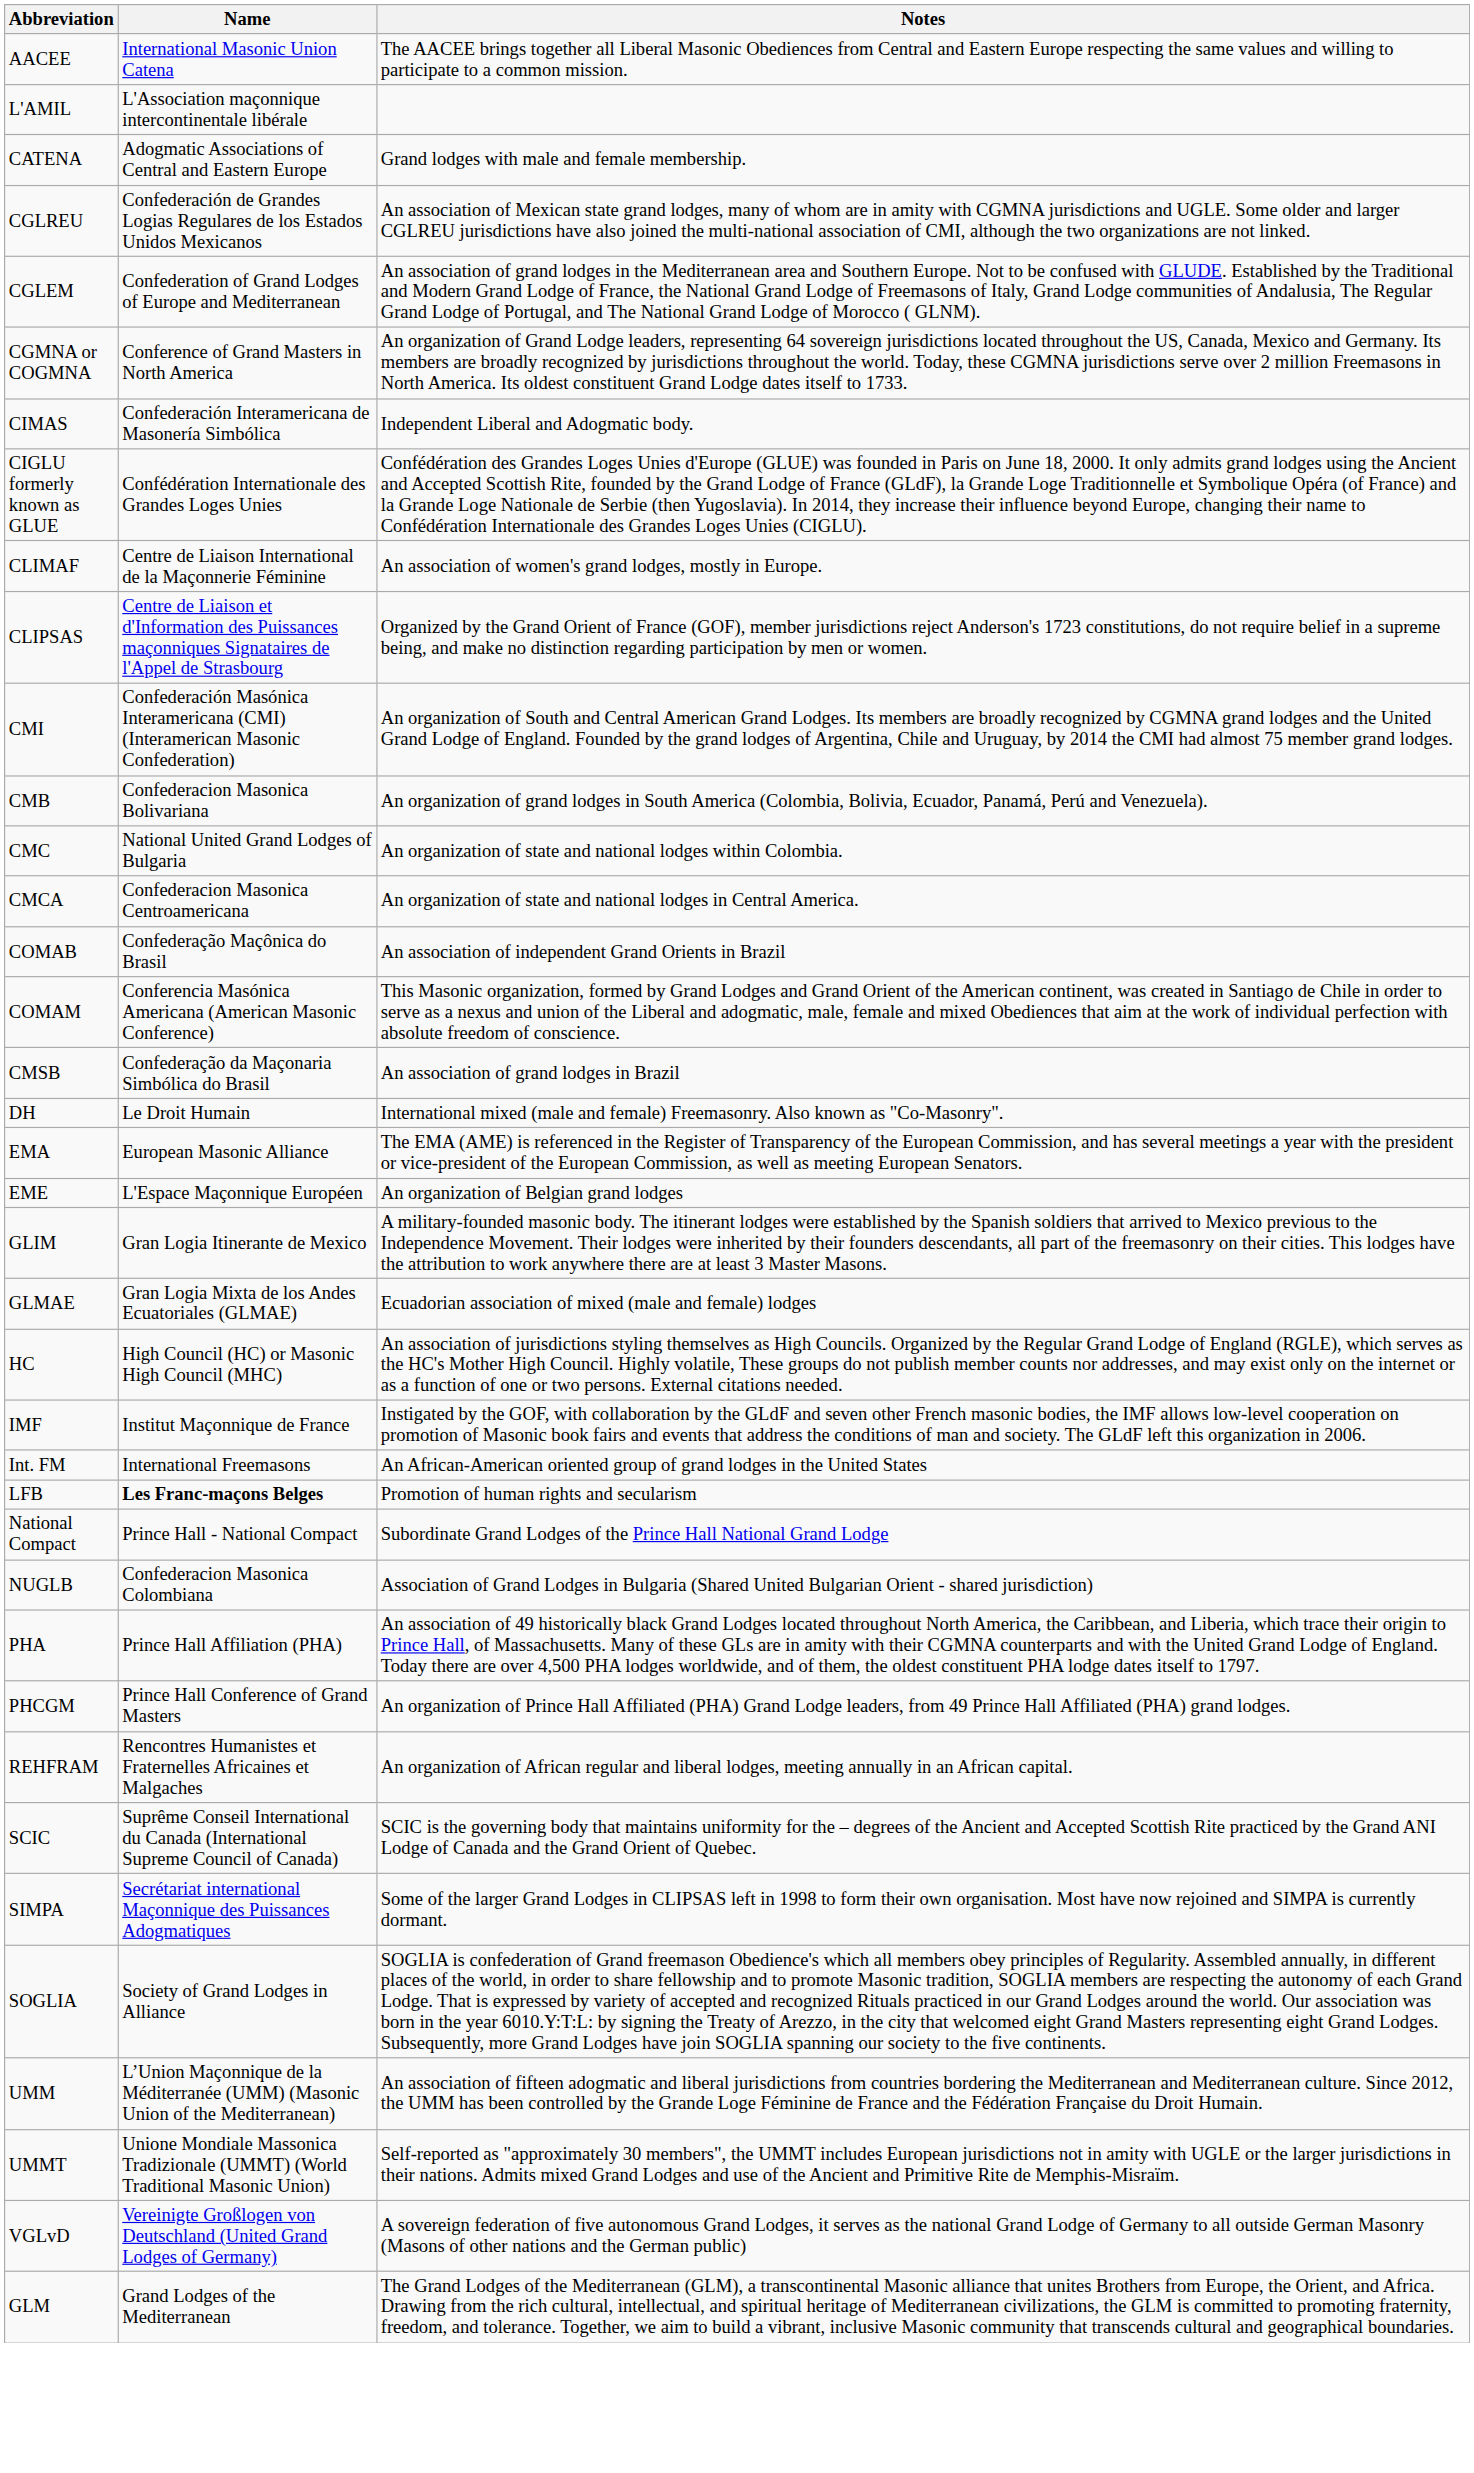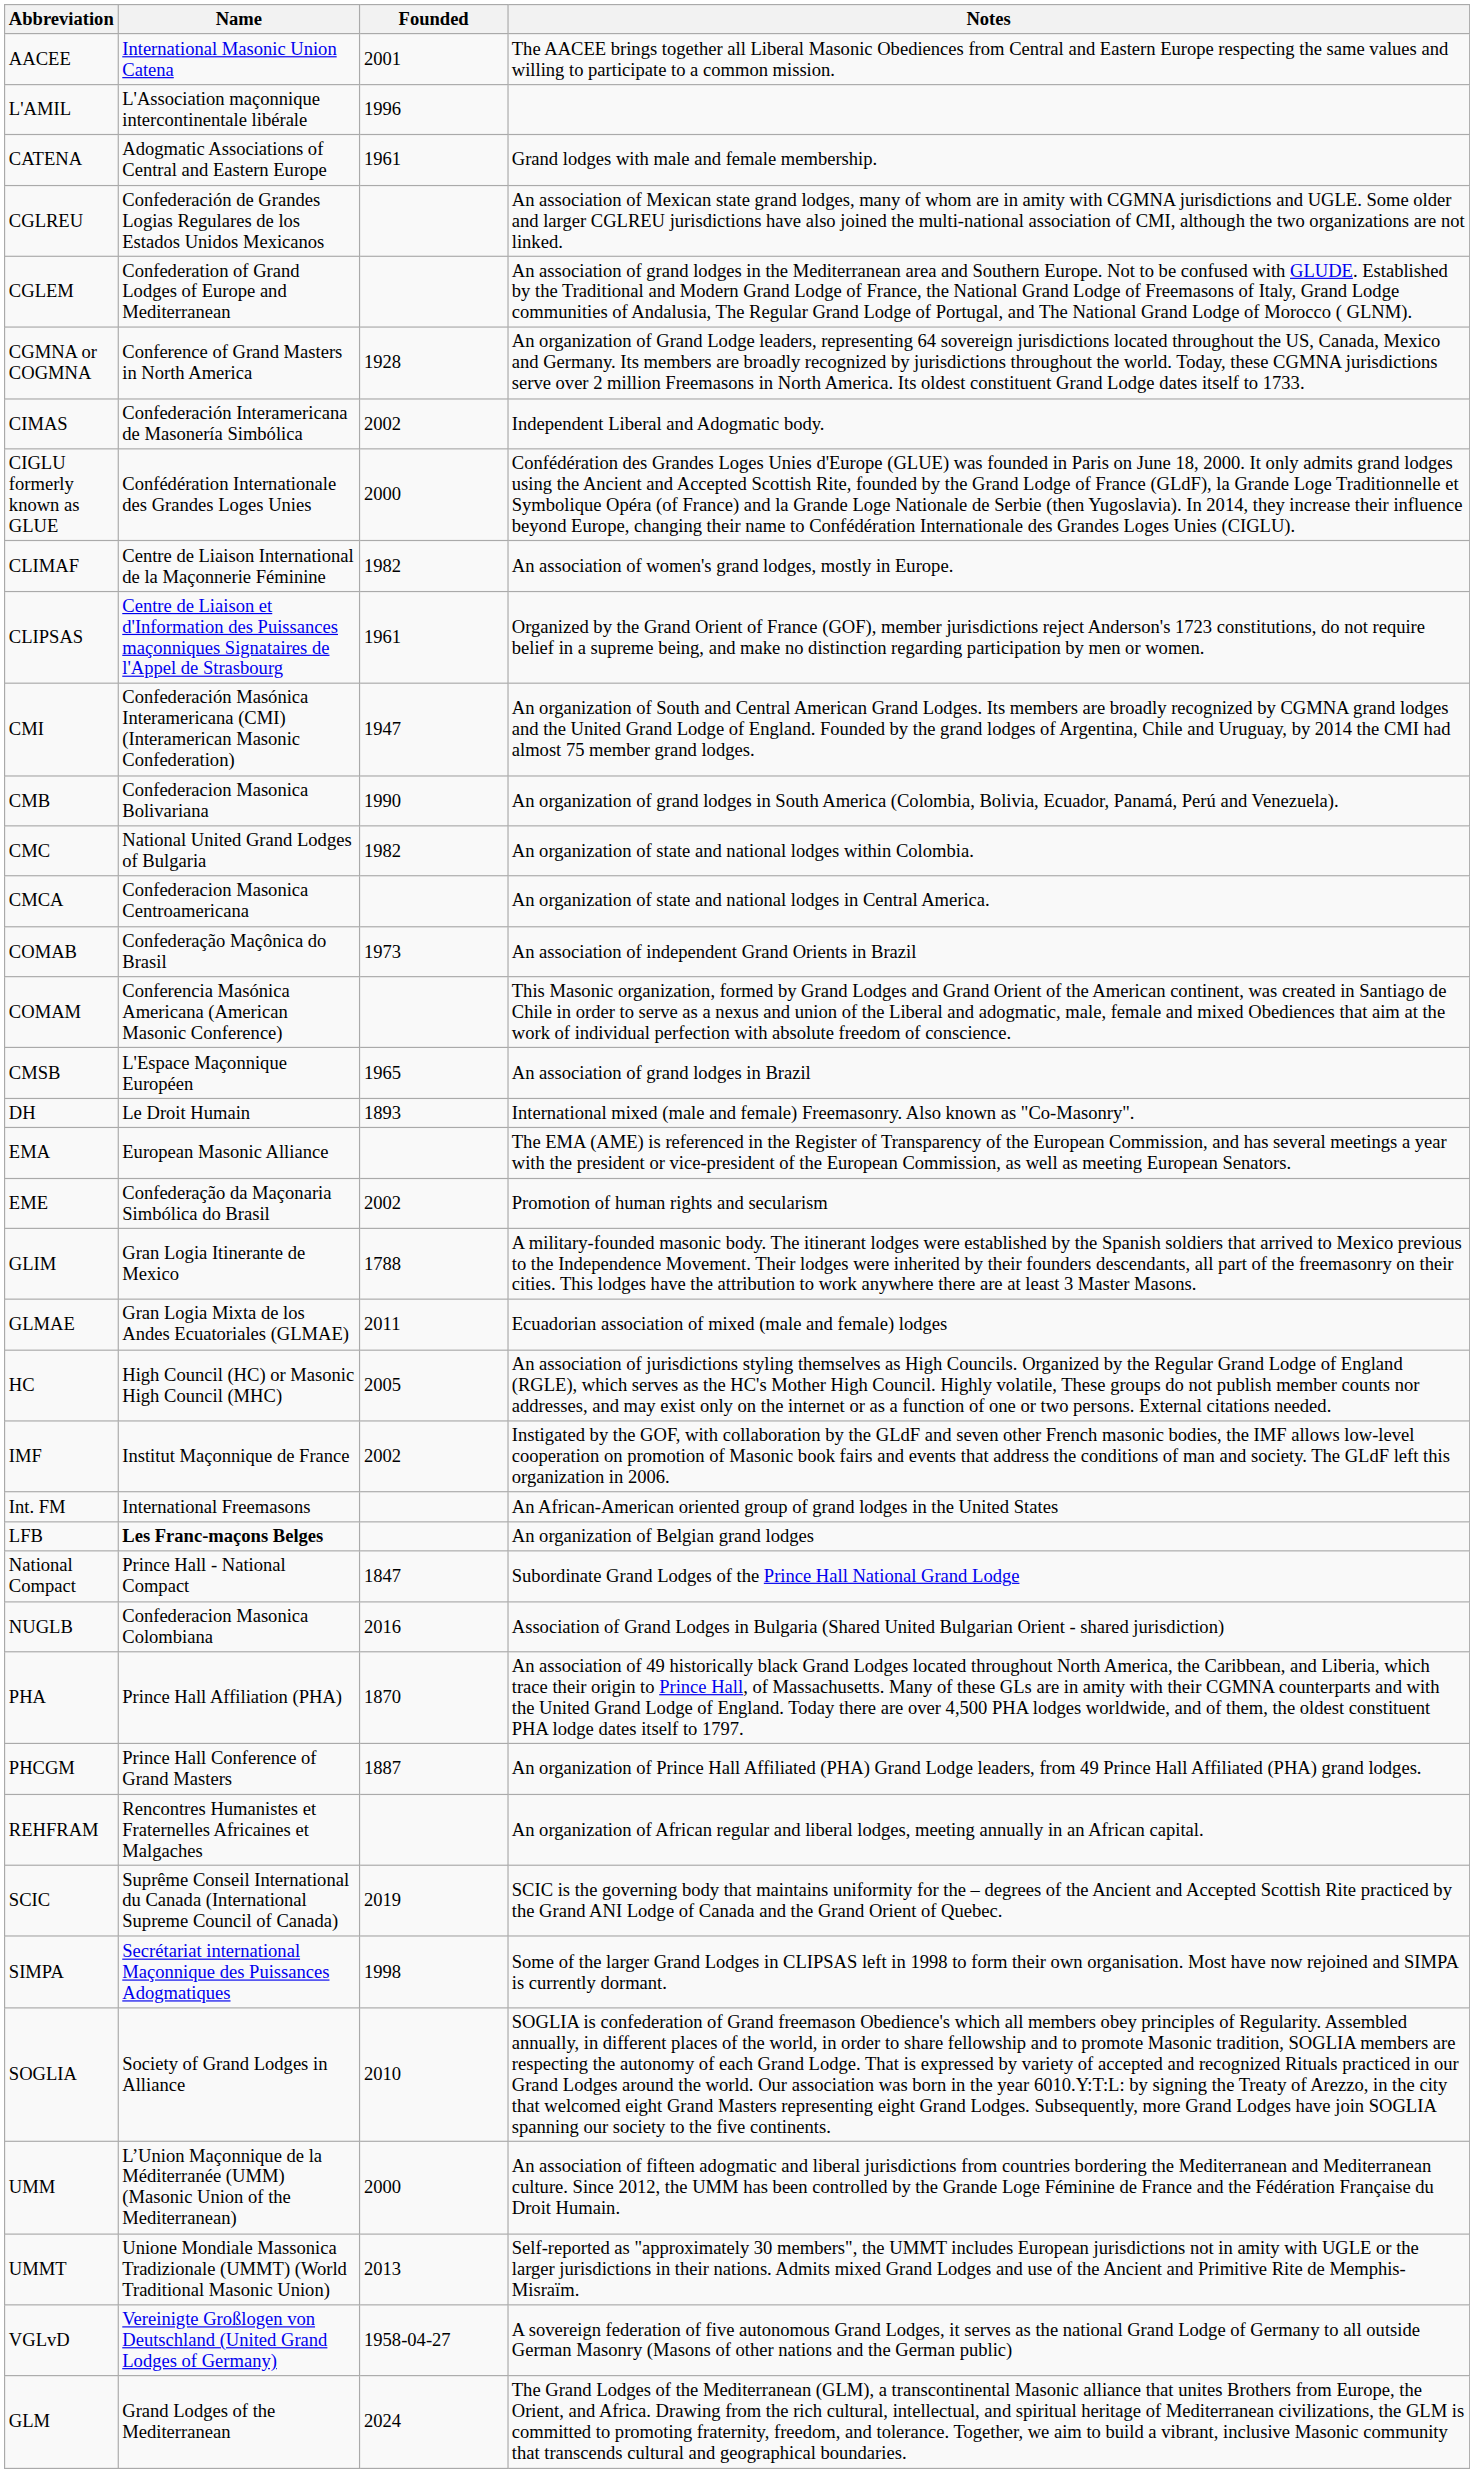+ column: Founded | 2001 | 1996 | 1961 | 1928 | 2002 | 2000 | 1982 | 1961 | 1947 | 1990 | 1982 | 1973 | 1965 | 1893 | 2002 | 1788 | 2011 | 2005 | 2002 | 1847 | 2016 | 1870 | 1887 | 2019 | 1998 | 2010 | 2000 | 2013 | 1958-04-27 | 2024
CMSB | Name: Confederação da Maçonaria Simbólica do Brasil -> L'Espace Maçonnique Européen
EME | Name: L'Espace Maçonnique Européen -> Confederação da Maçonaria Simbólica do Brasil
EME | Notes: An organization of Belgian grand lodges -> Promotion of human rights and secularism
LFB | Notes: Promotion of human rights and secularism -> An organization of Belgian grand lodges
